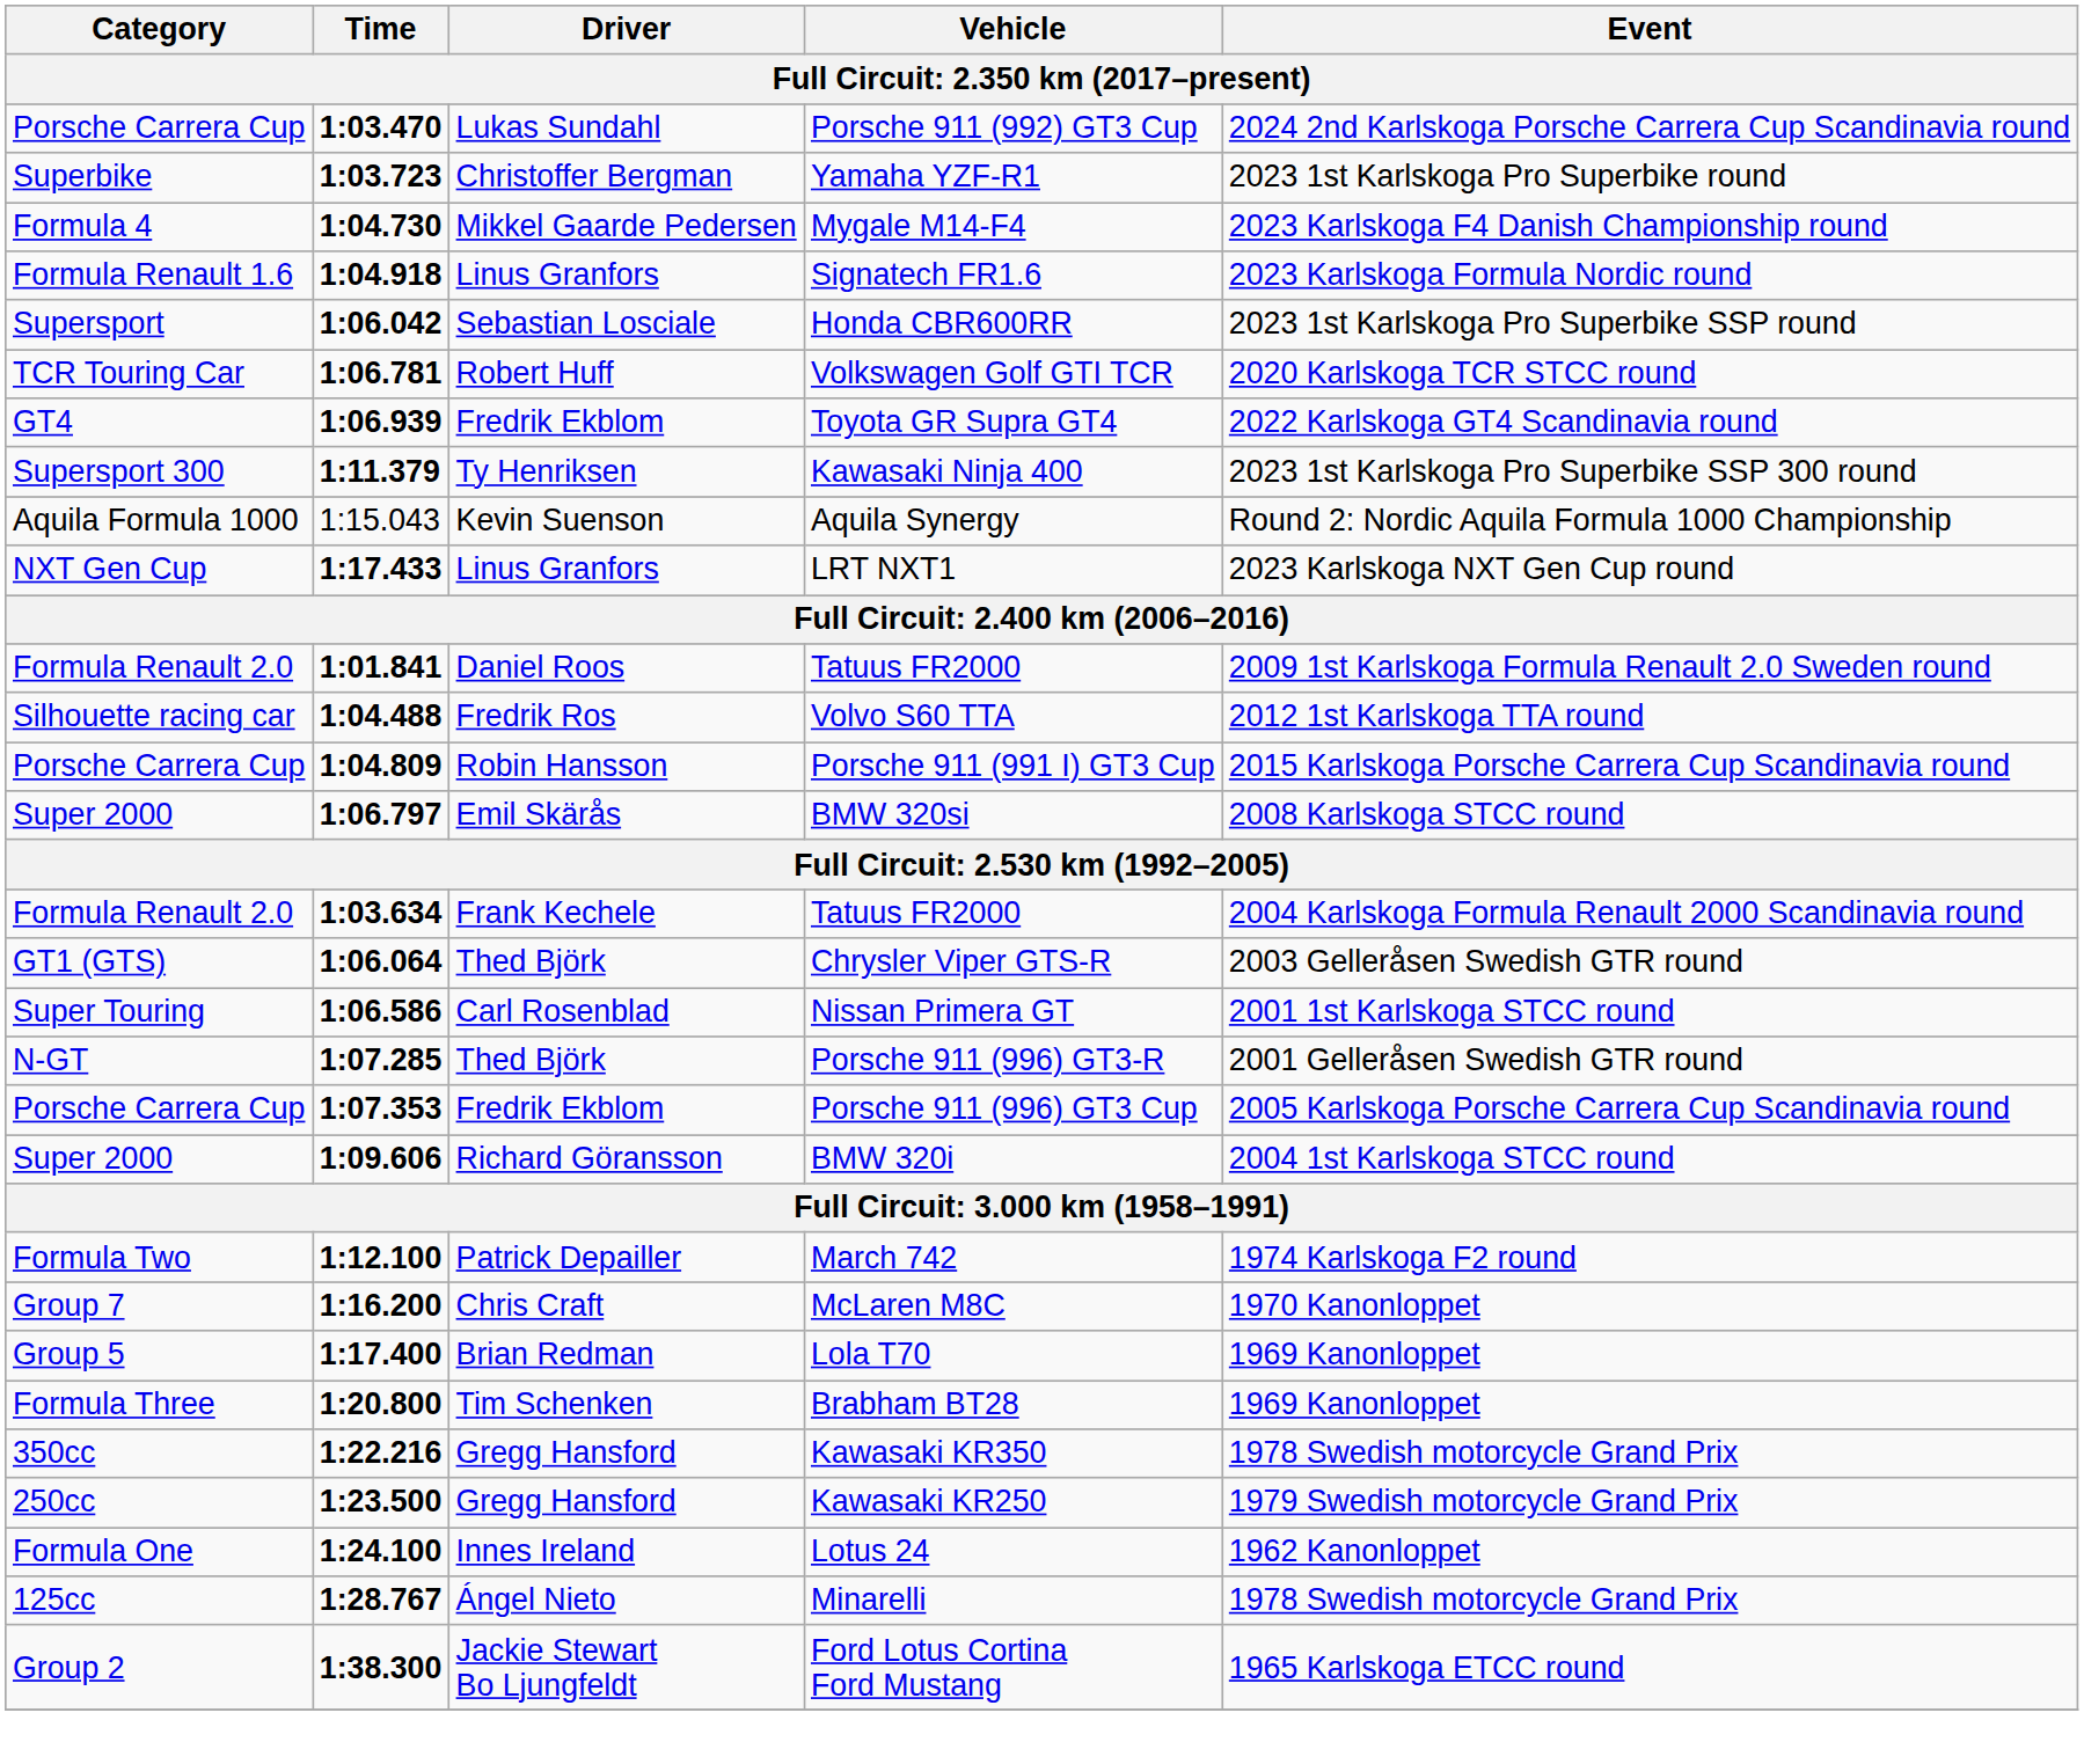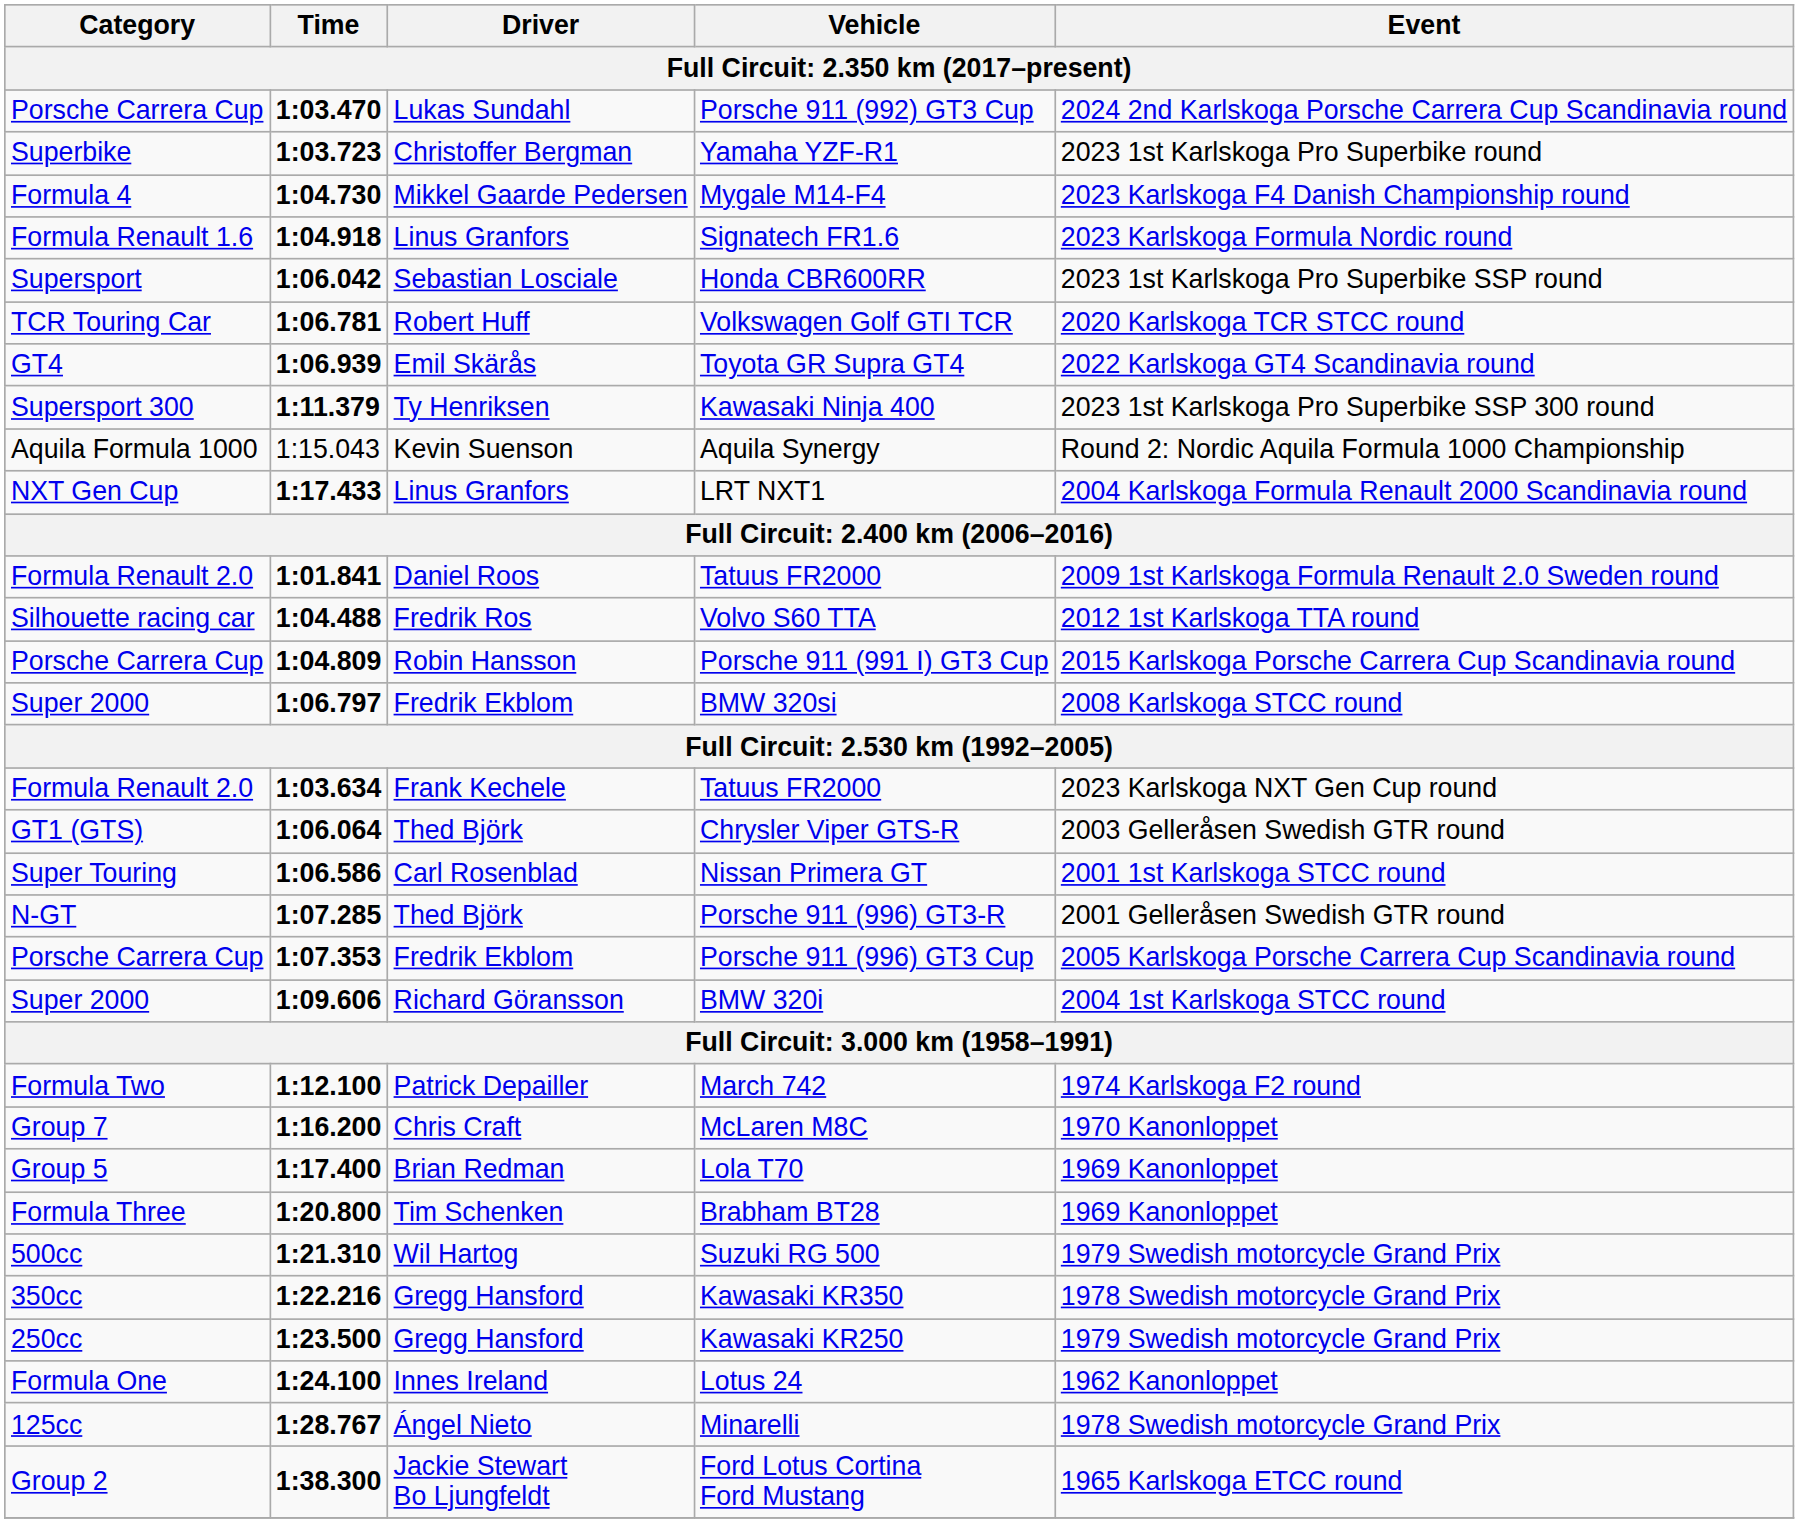Toyota GR Supra GT4 | Driver: Fredrik Ekblom -> Emil Skärås
LRT NXT1 | Event: 2023 Karlskoga NXT Gen Cup round -> 2004 Karlskoga Formula Renault 2000 Scandinavia round
BMW 320si | Driver: Emil Skärås -> Fredrik Ekblom
1:03.634 / Tatuus FR2000 | Event: 2004 Karlskoga Formula Renault 2000 Scandinavia round -> 2023 Karlskoga NXT Gen Cup round
+ row: 500cc | 1:21.310 | Wil Hartog | Suzuki RG 500 | 1979 Swedish motorcycle Grand Prix
